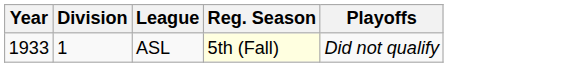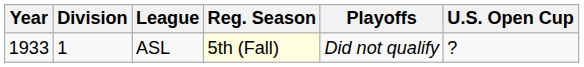+ column: U.S. Open Cup | ?
